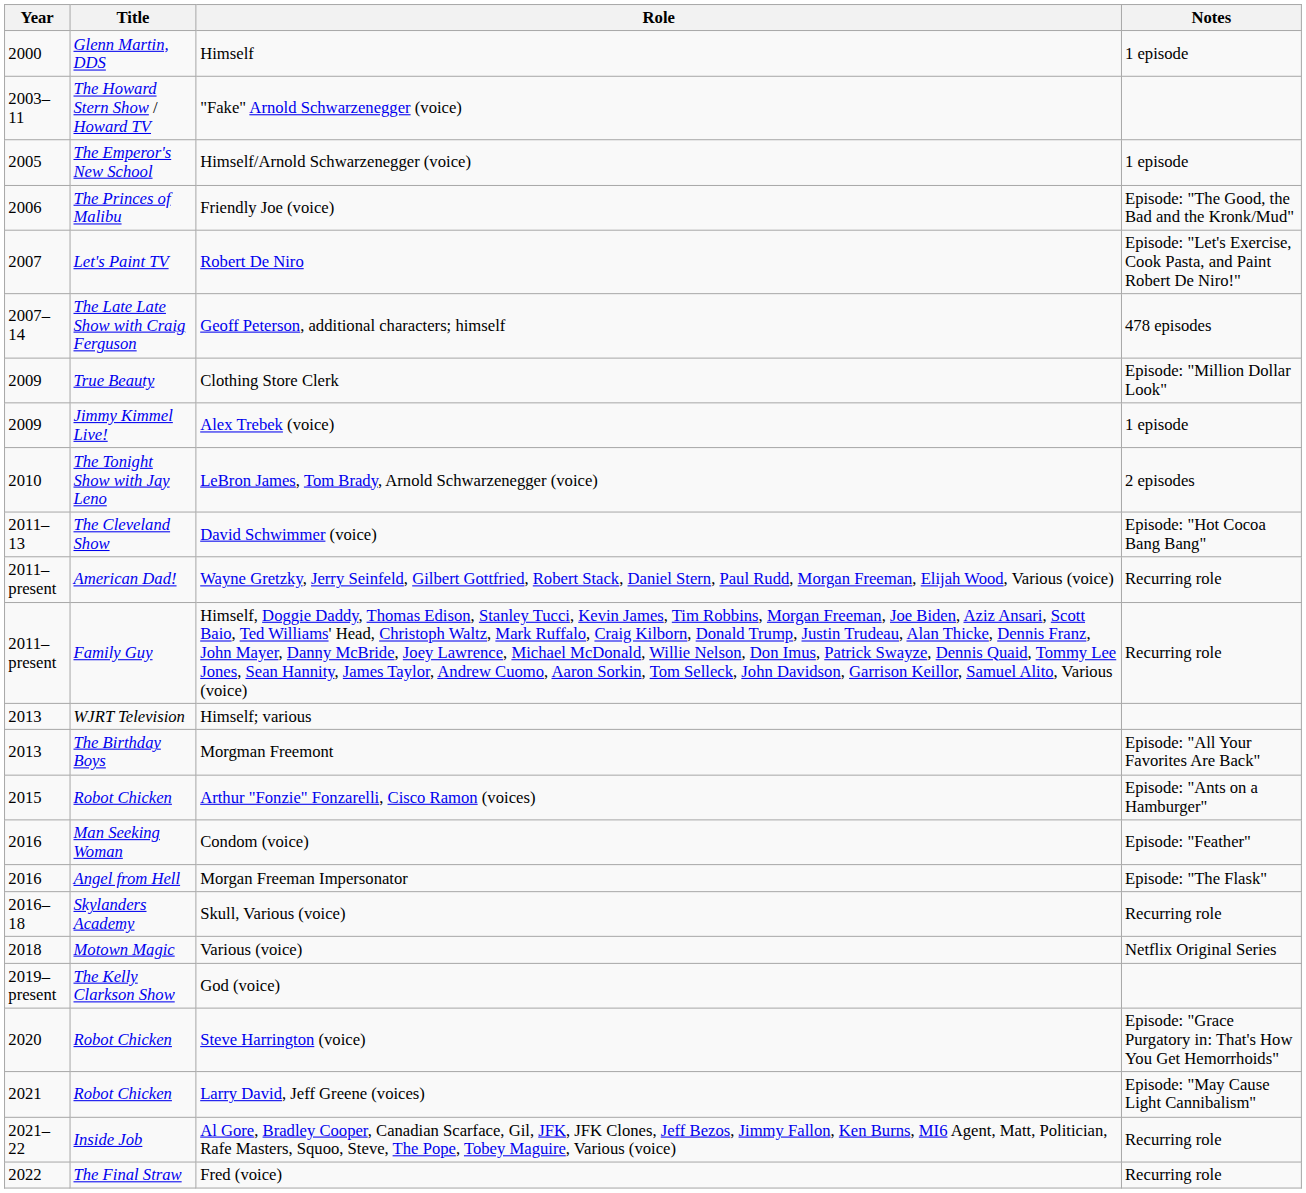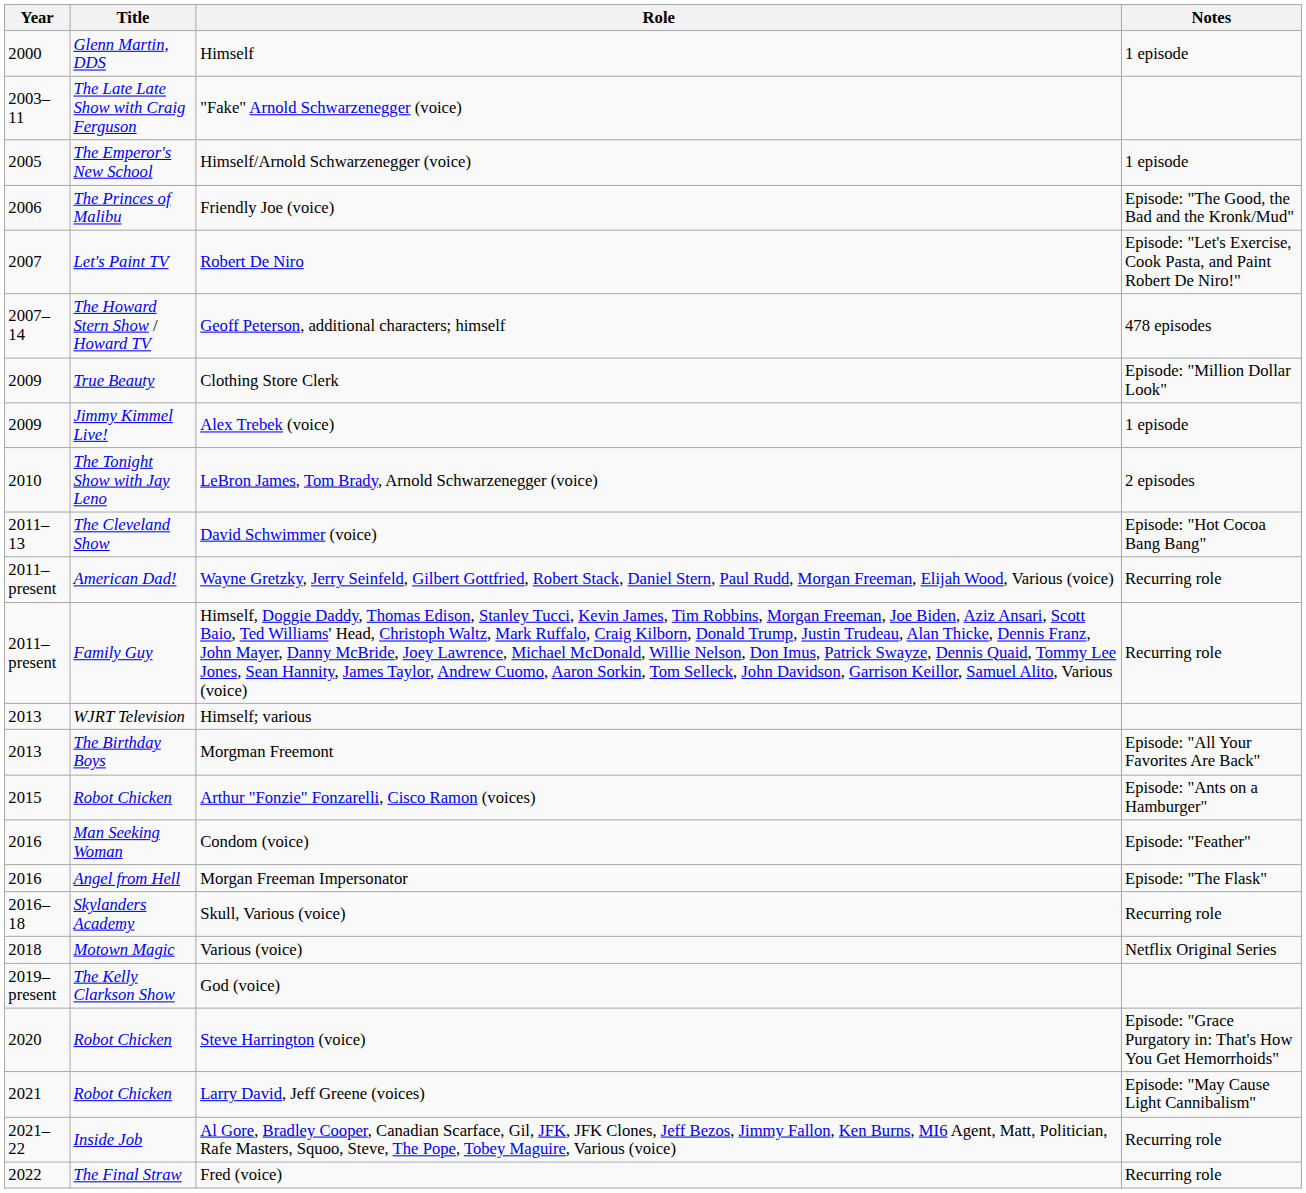"Fake" Arnold Schwarzenegger (voice) | Title: The Howard Stern Show / Howard TV -> The Late Late Show with Craig Ferguson
Geoff Peterson, additional characters; himself | Title: The Late Late Show with Craig Ferguson -> The Howard Stern Show / Howard TV
